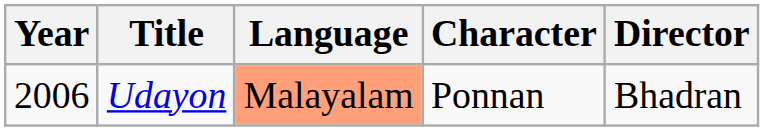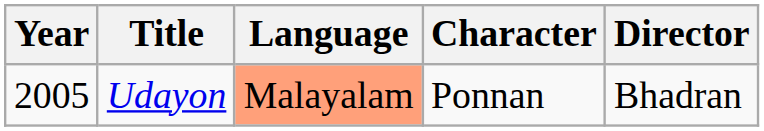Udayon | Year: 2006 -> 2005
